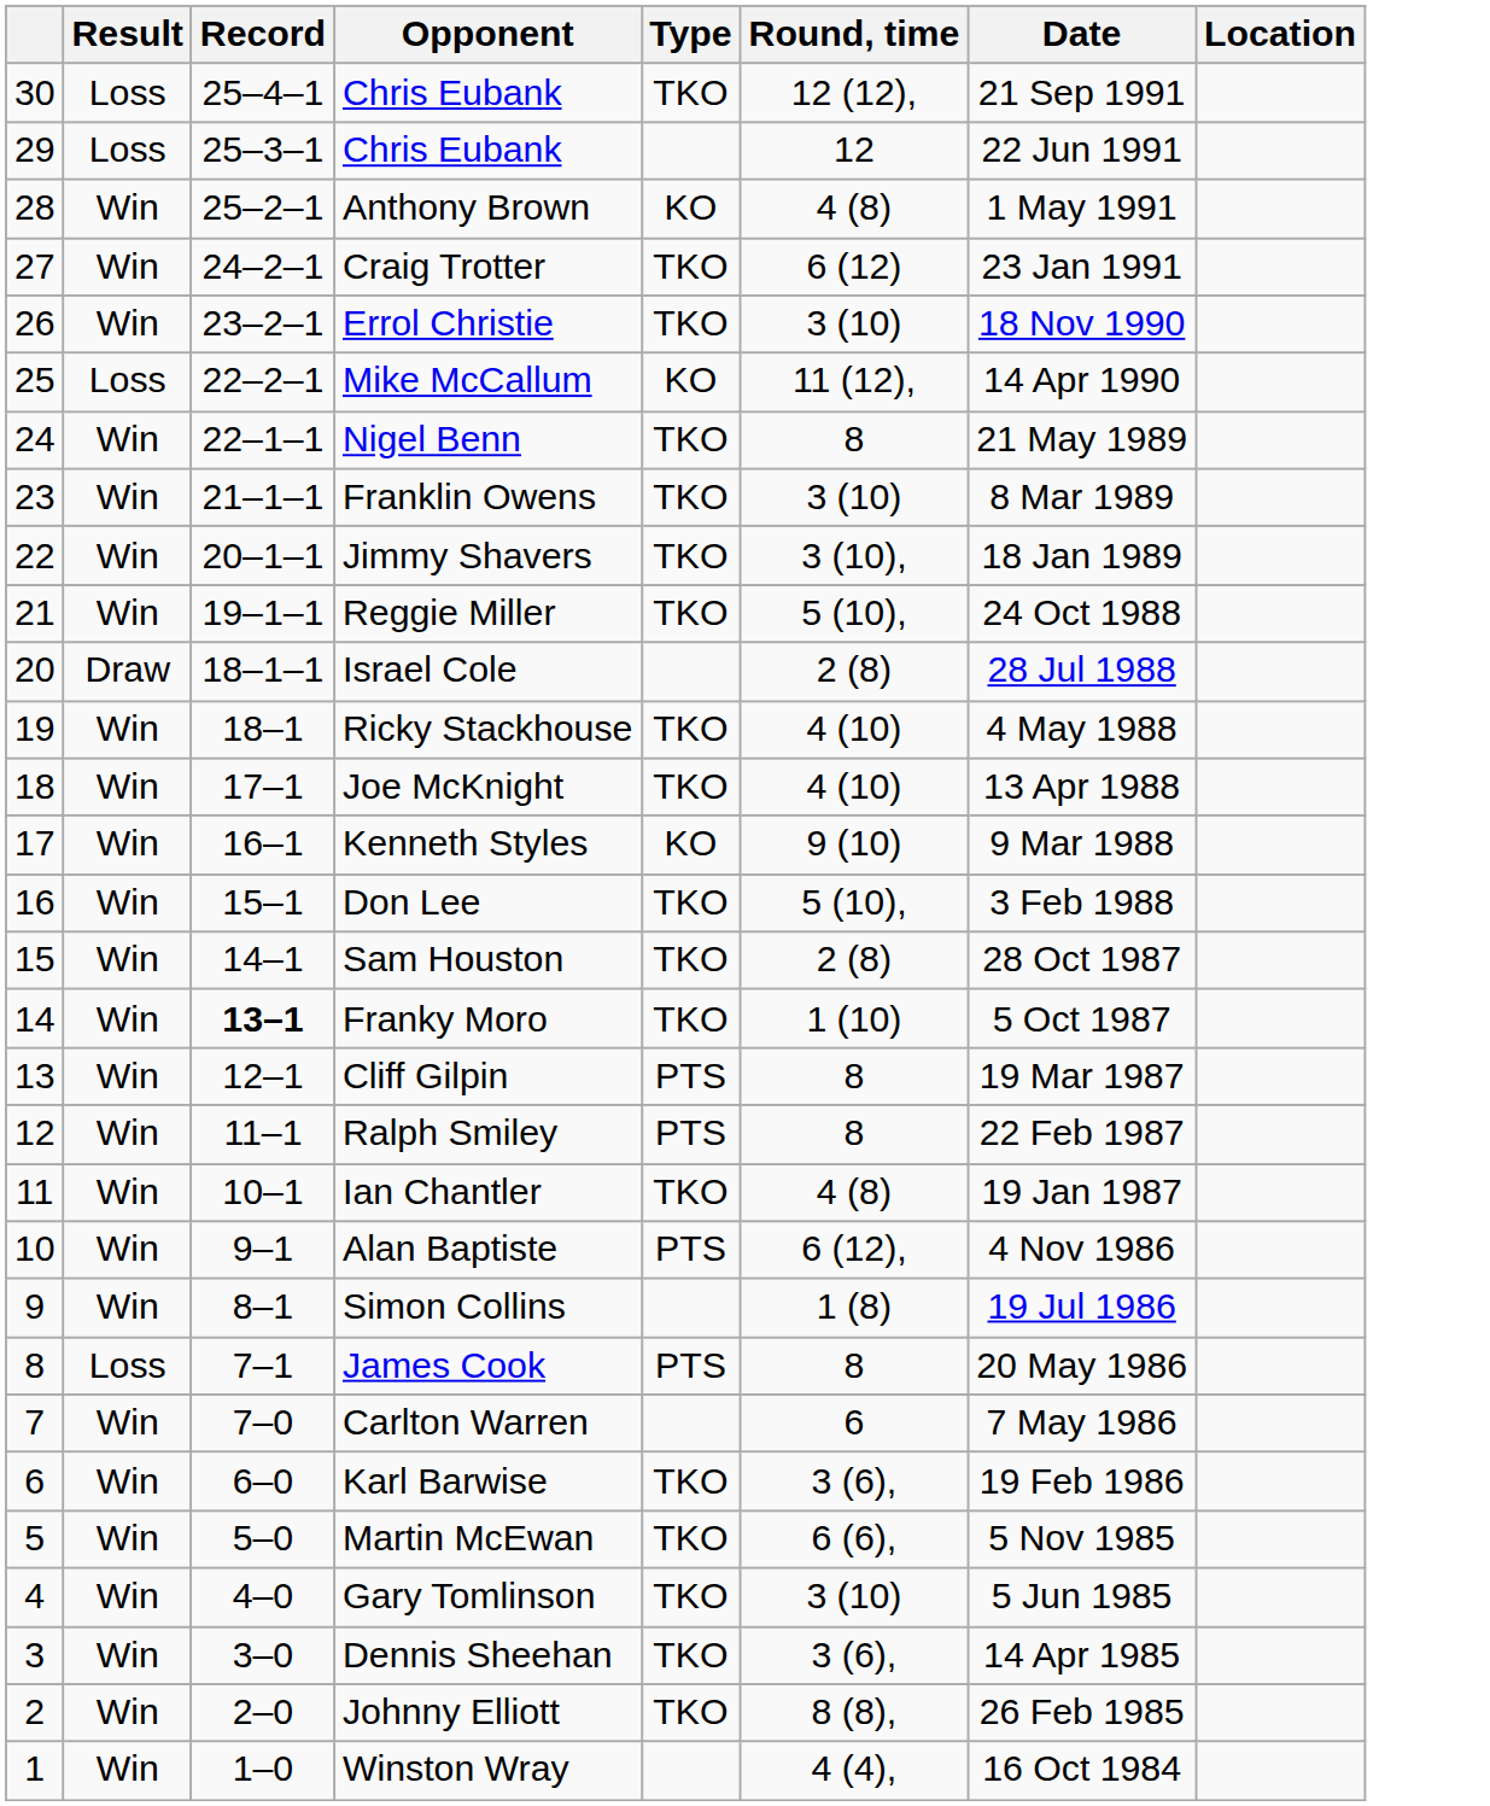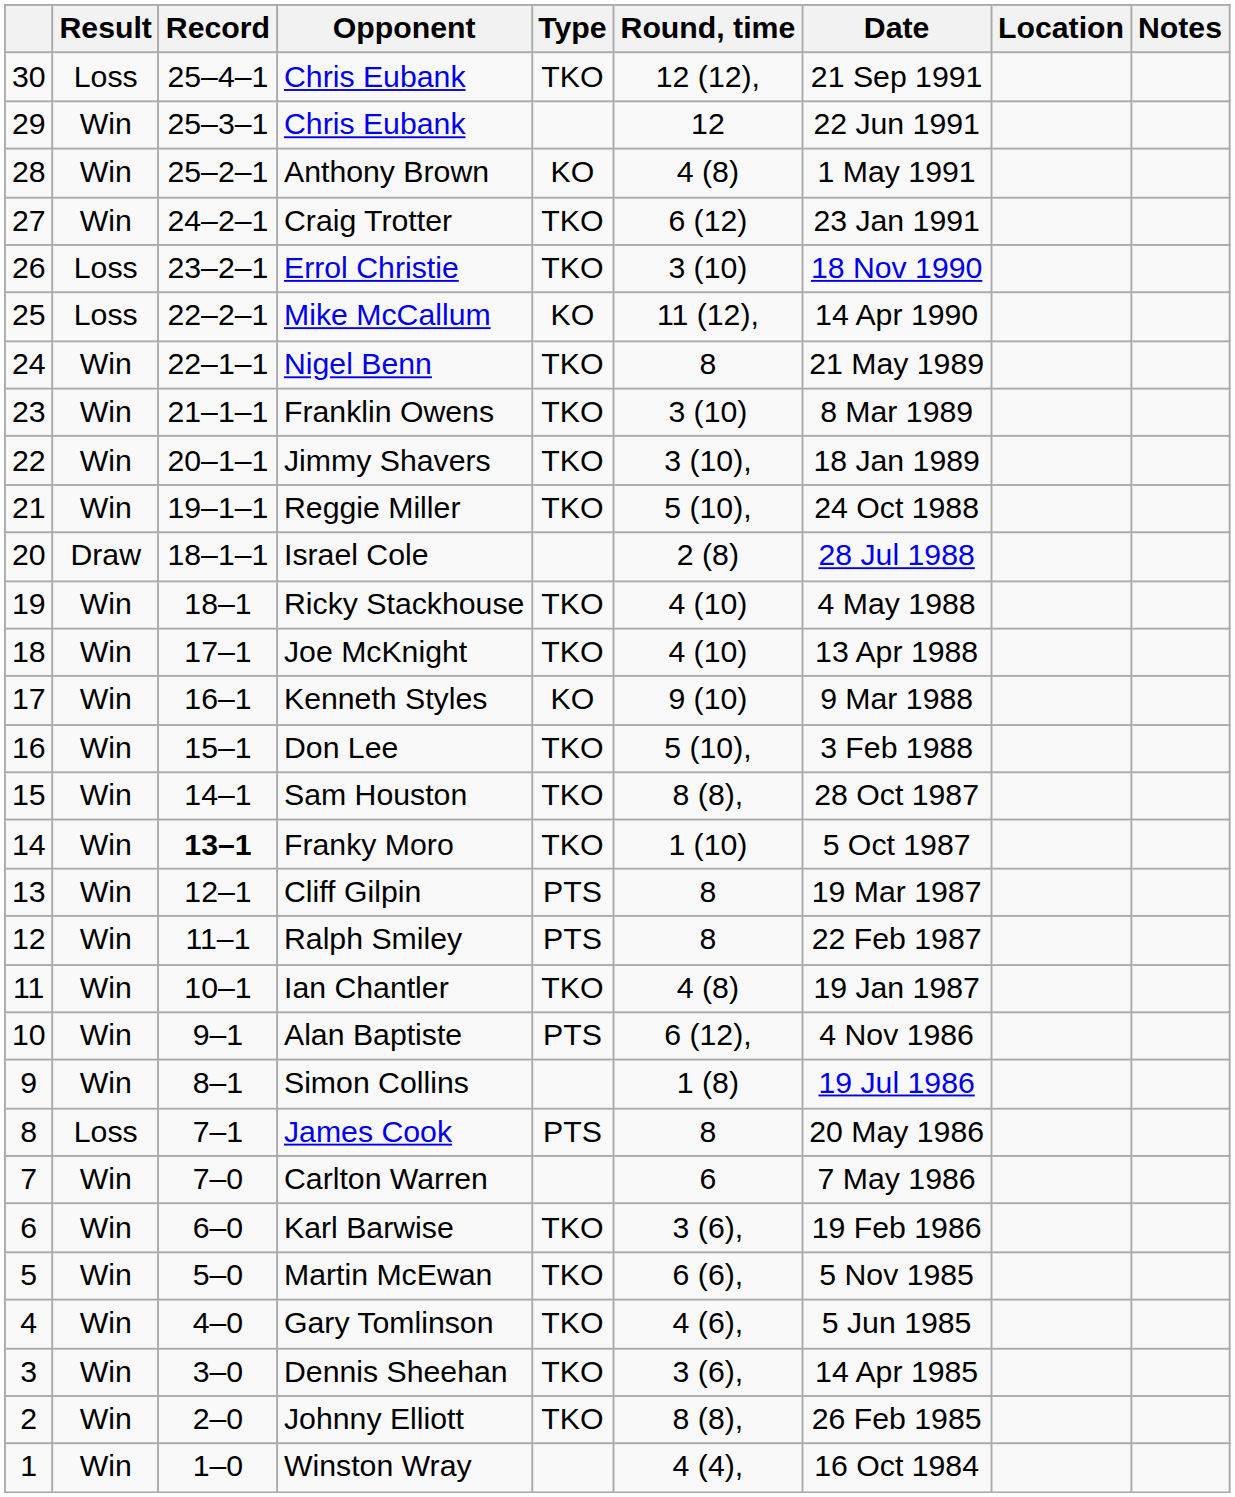+ column: Notes
29 / Chris Eubank | Result: Loss -> Win
Errol Christie | Result: Win -> Loss
Sam Houston | Round, time: 2 (8) -> 8 (8),
Gary Tomlinson | Round, time: 3 (10) -> 4 (6),
